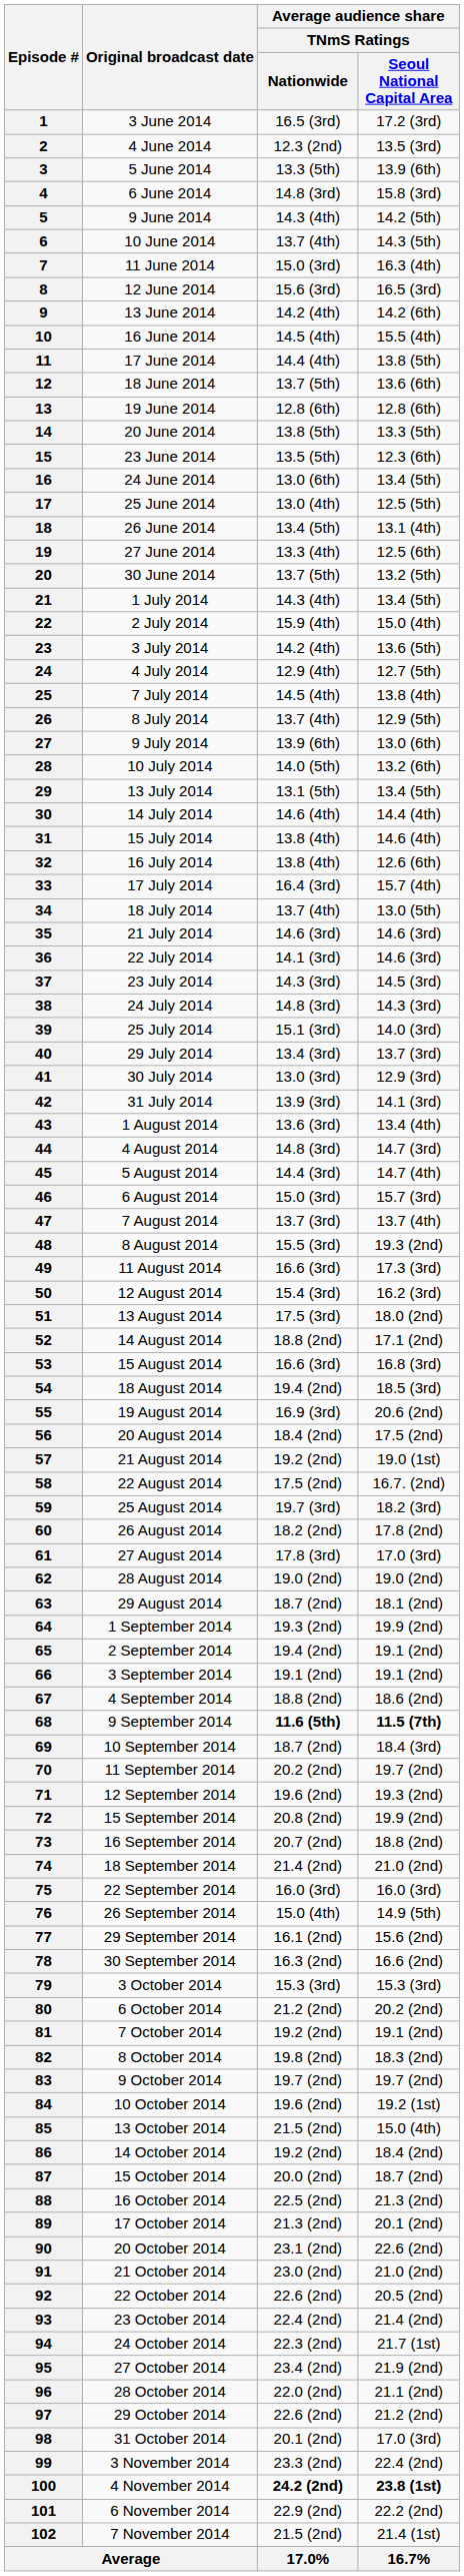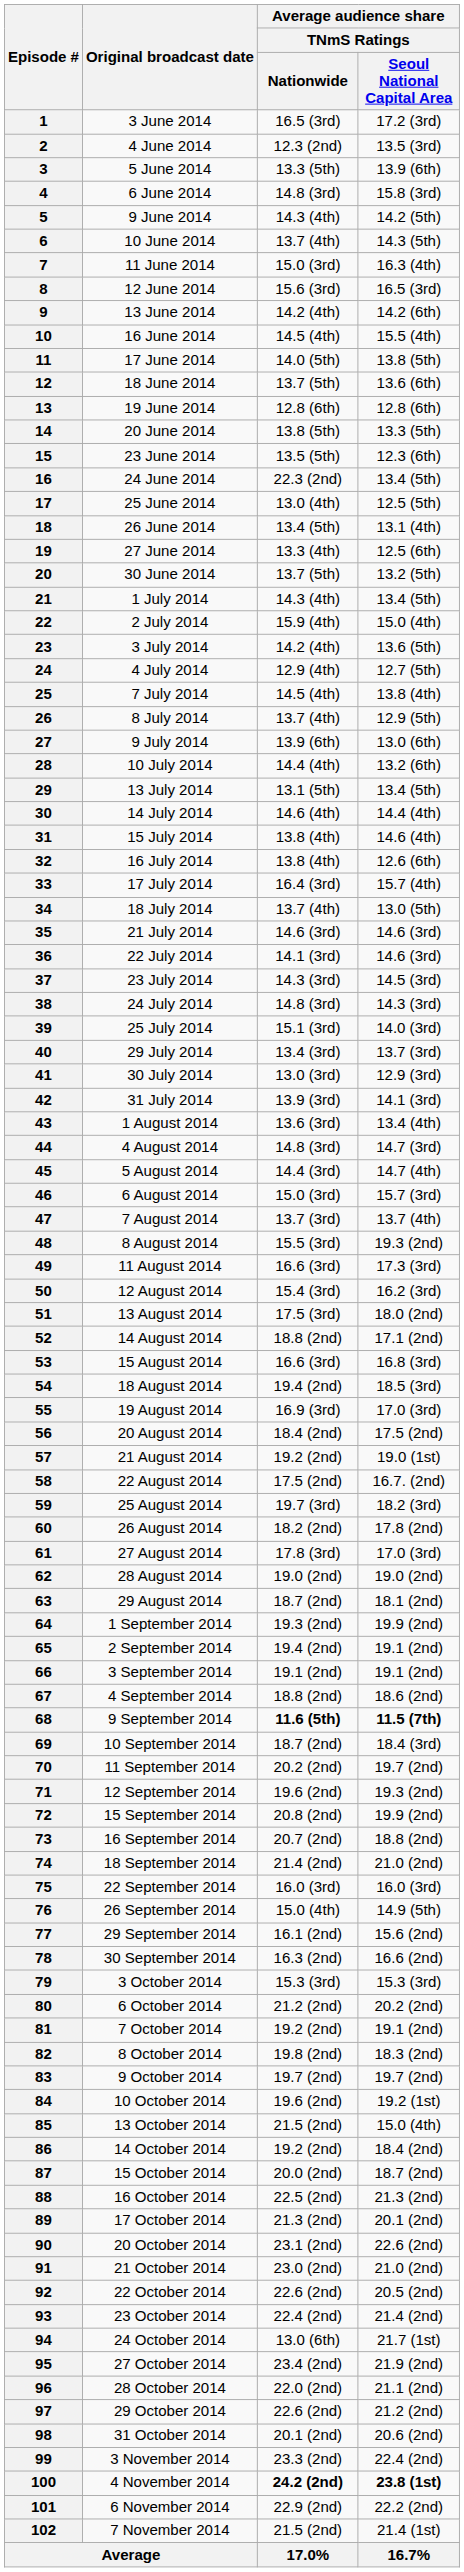11 | Average audience share / TNmS Ratings / Nationwide: 14.4 (4th) -> 14.0 (5th)
16 | Average audience share / TNmS Ratings / Nationwide: 13.0 (6th) -> 22.3 (2nd)
28 | Average audience share / TNmS Ratings / Nationwide: 14.0 (5th) -> 14.4 (4th)
55 | column 4: 20.6 (2nd) -> 17.0 (3rd)
94 | Average audience share / TNmS Ratings / Nationwide: 22.3 (2nd) -> 13.0 (6th)
98 | column 4: 17.0 (3rd) -> 20.6 (2nd)
